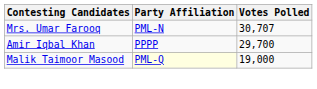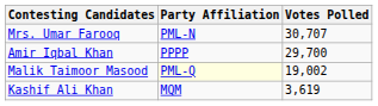Malik Taimoor Masood | Votes Polled: 19,000 -> 19,002
+ row: Kashif Ali Khan | MQM | 3,619
